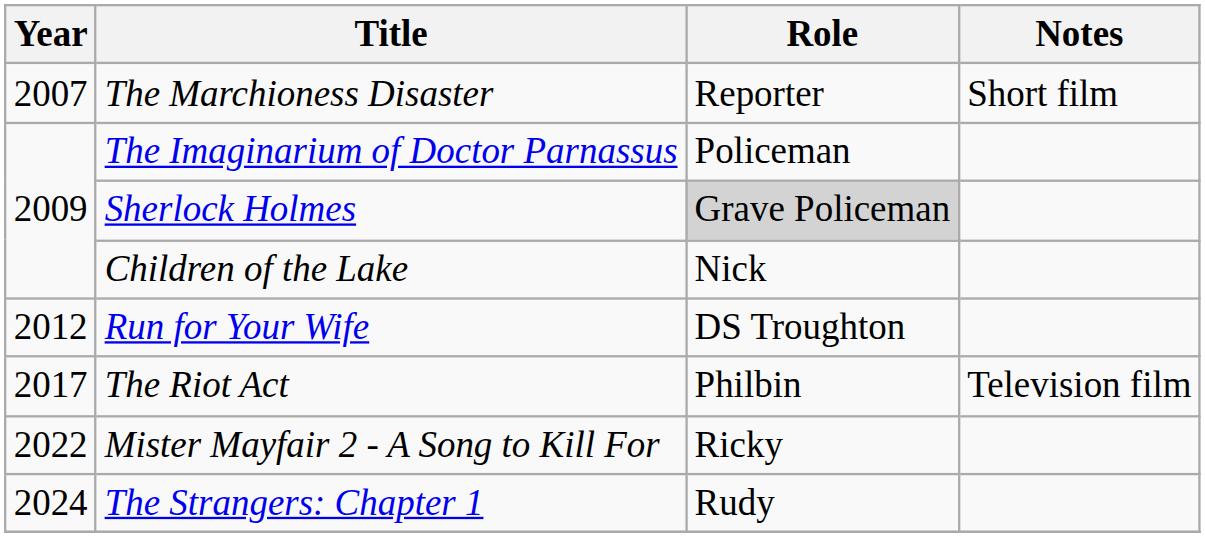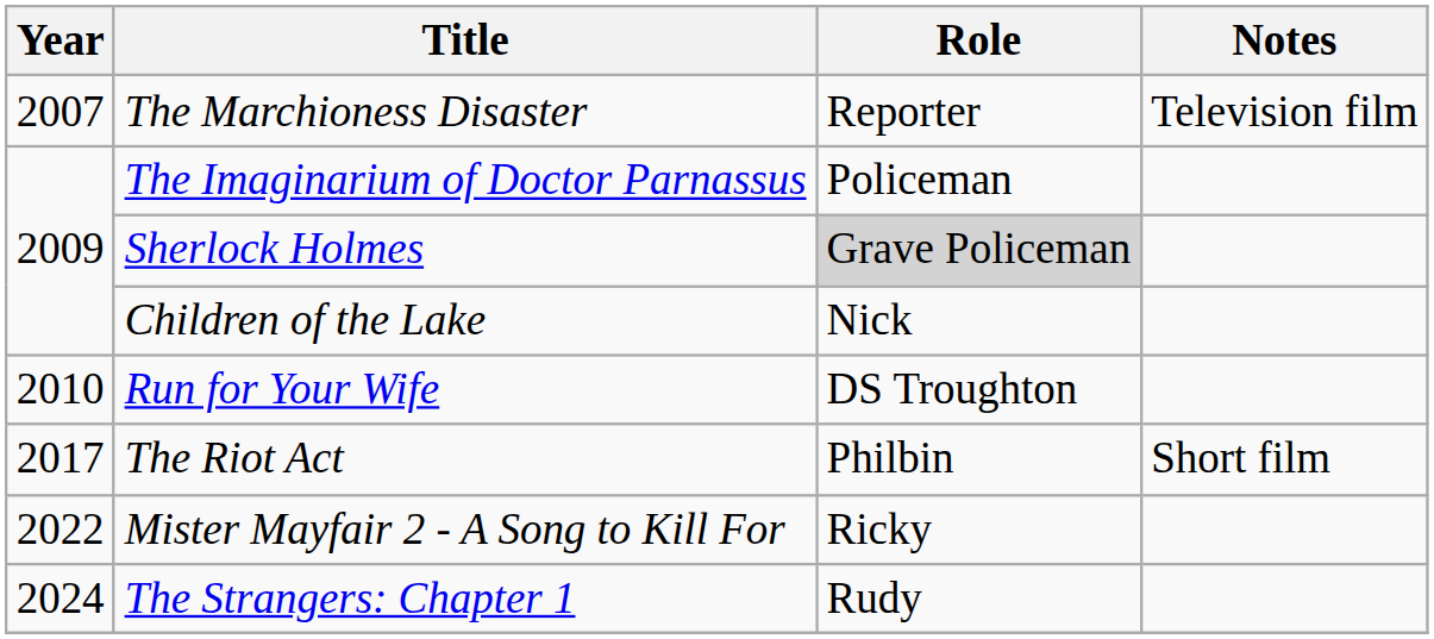The Marchioness Disaster | Notes: Short film -> Television film
Run for Your Wife | Year: 2012 -> 2010
The Riot Act | Notes: Television film -> Short film
